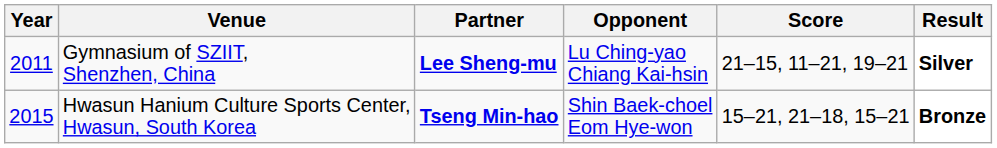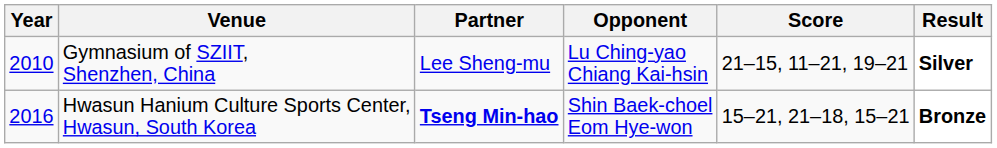Gymnasium of SZIIT, Shenzhen, China | Year: 2011 -> 2010
Gymnasium of SZIIT, Shenzhen, China | Partner: bold -> normal
Hwasun Hanium Culture Sports Center, Hwasun, South Korea | Year: 2015 -> 2016
